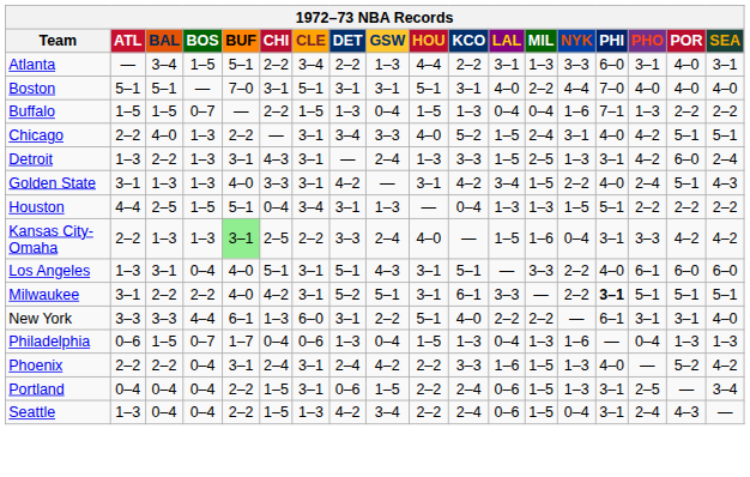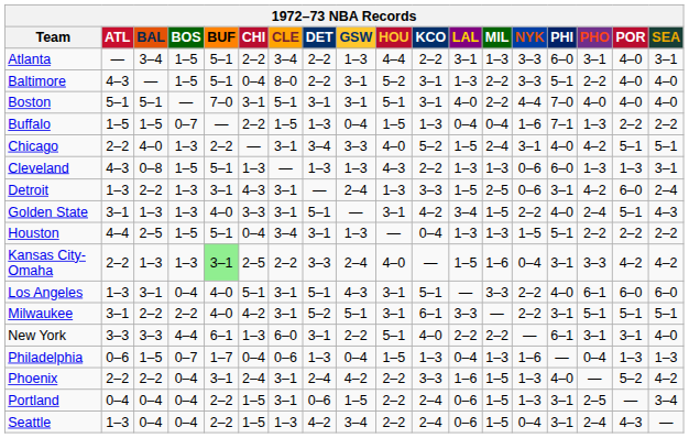+ row: Baltimore | 4–3 | — | 1–5 | 5–1 | 0–4 | 8–0 | 2–2 | 3–1 | 5–2 | 3–1 | 1–3 | 2–2 | 3–3 | 5–1 | 2–2 | 4–0 | 4–0
+ row: Cleveland | 4–3 | 0–8 | 1–5 | 5–1 | 1–3 | — | 1–3 | 1–3 | 4–3 | 2–2 | 1–3 | 1–3 | 0–6 | 6–0 | 1–3 | 1–3 | 3–1
Detroit | NYK: 1–3 -> 0–6
Golden State | DET: 4–2 -> 5–1
Milwaukee | PHI: bold -> normal
